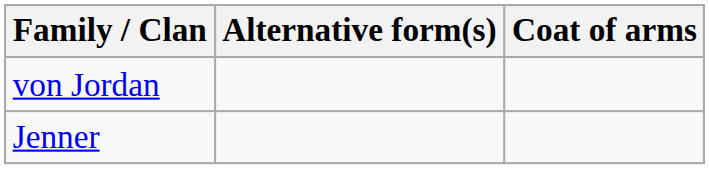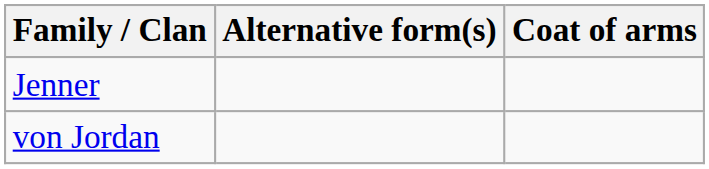rows swapped: Jenner <-> von Jordan
